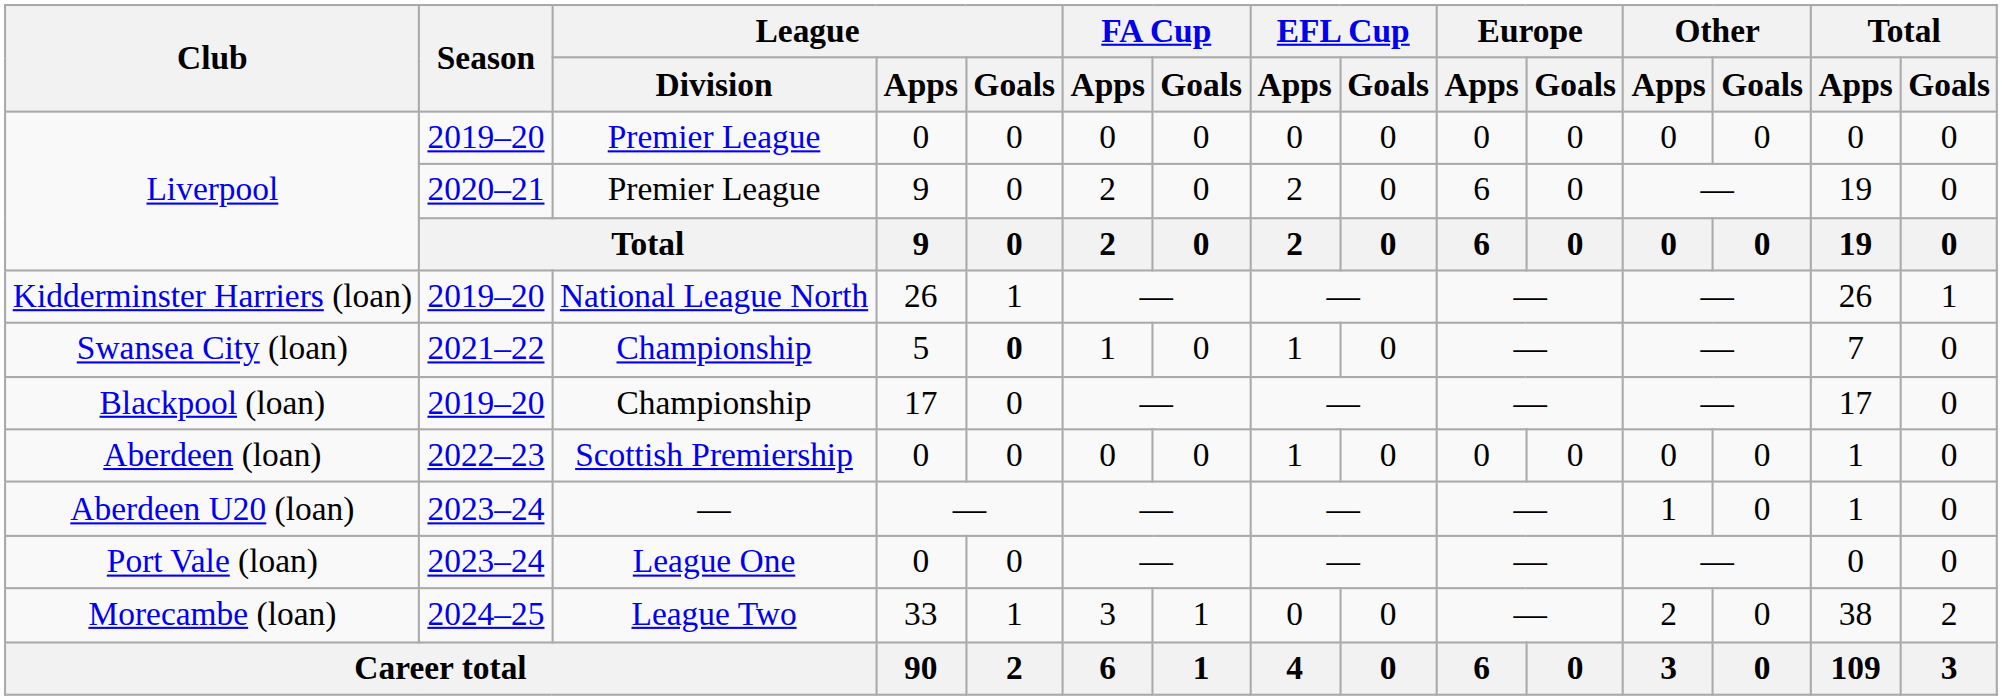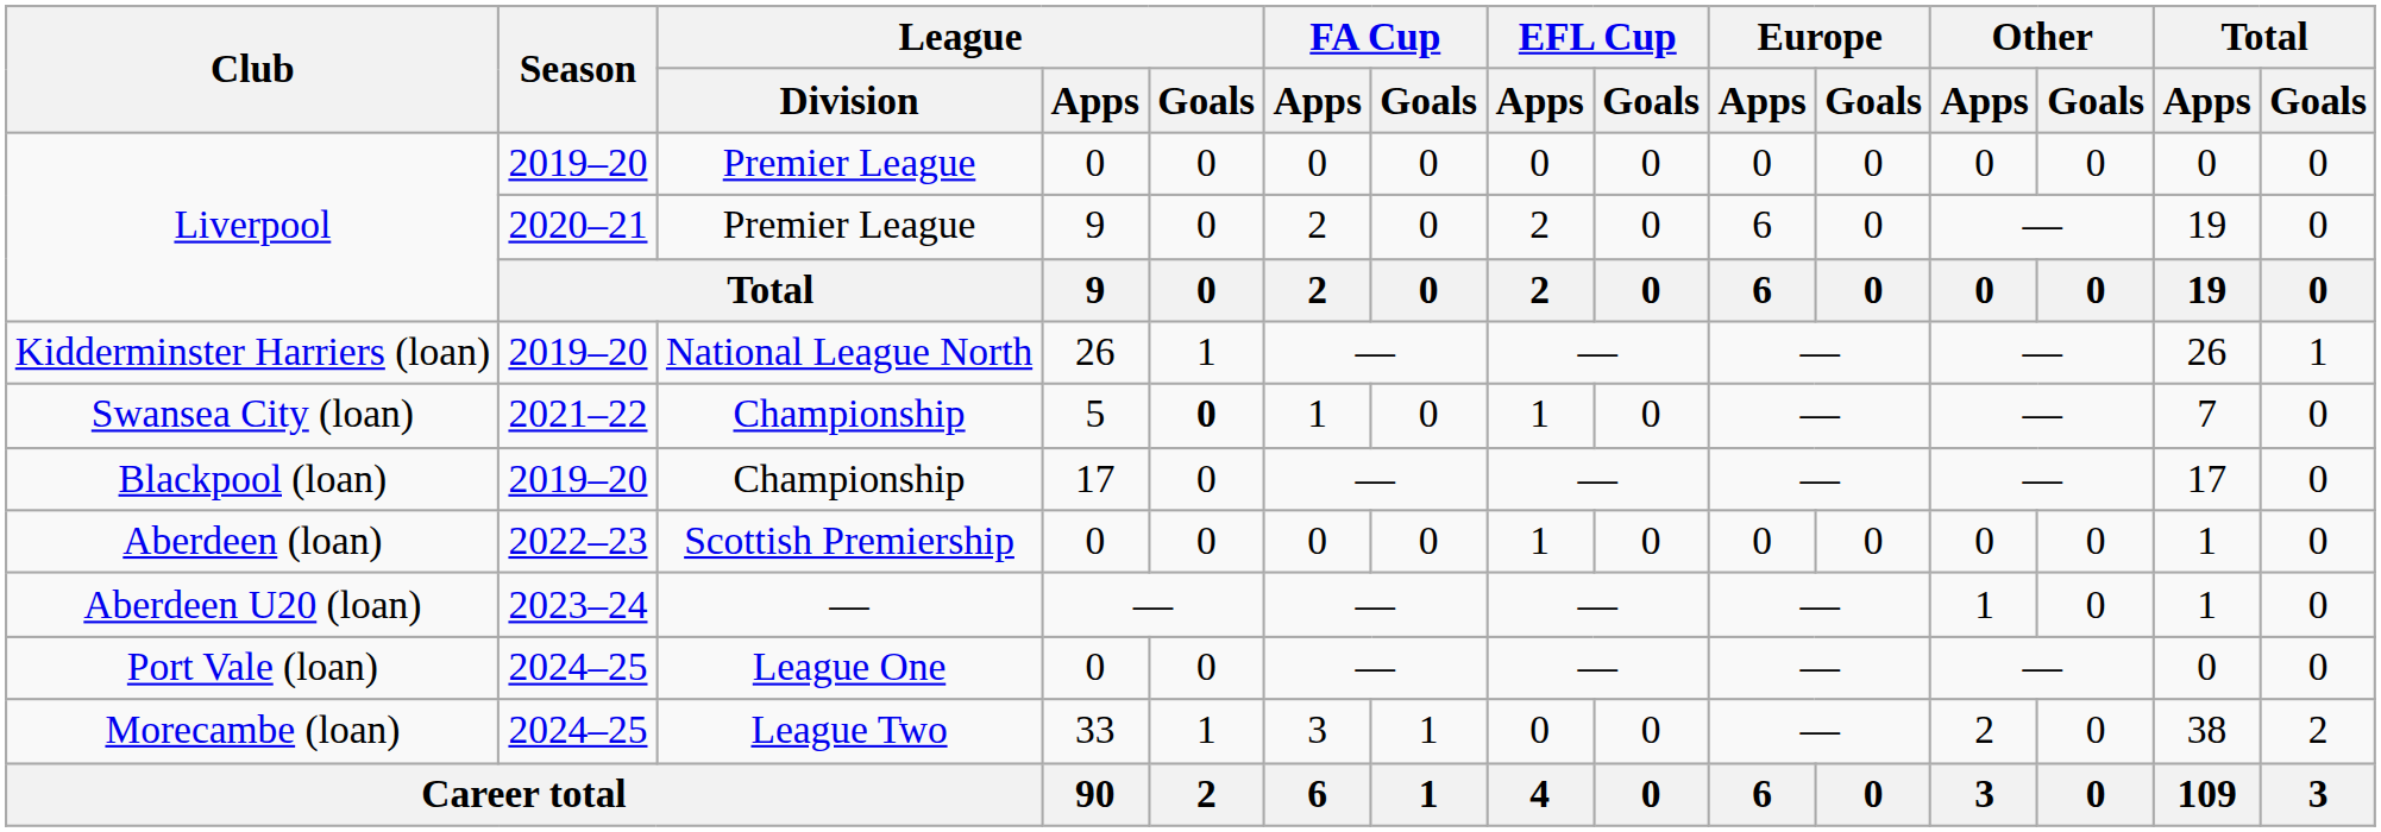Port Vale (loan) | Season: 2023–24 -> 2024–25
